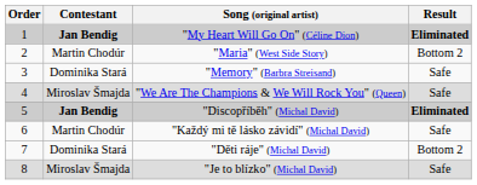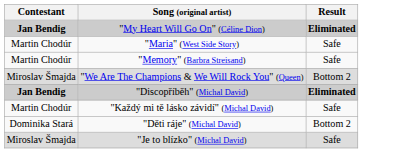- column: Order | 1 | 2 | 3 | 4 | 5 | 6 | 7 | 8
"Maria" (West Side Story) | Result: Bottom 2 -> Safe
"Memory" (Barbra Streisand) | Contestant: Dominika Stará -> Martin Chodúr
"We Are The Champions & We Will Rock You" (Queen) | Result: Safe -> Bottom 2
